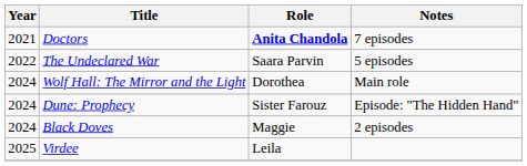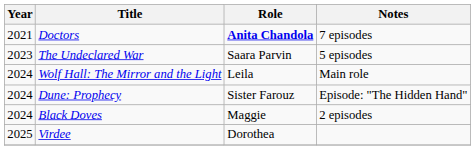The Undeclared War | Year: 2022 -> 2023
Wolf Hall: The Mirror and the Light | Role: Dorothea -> Leila
Virdee | Role: Leila -> Dorothea
